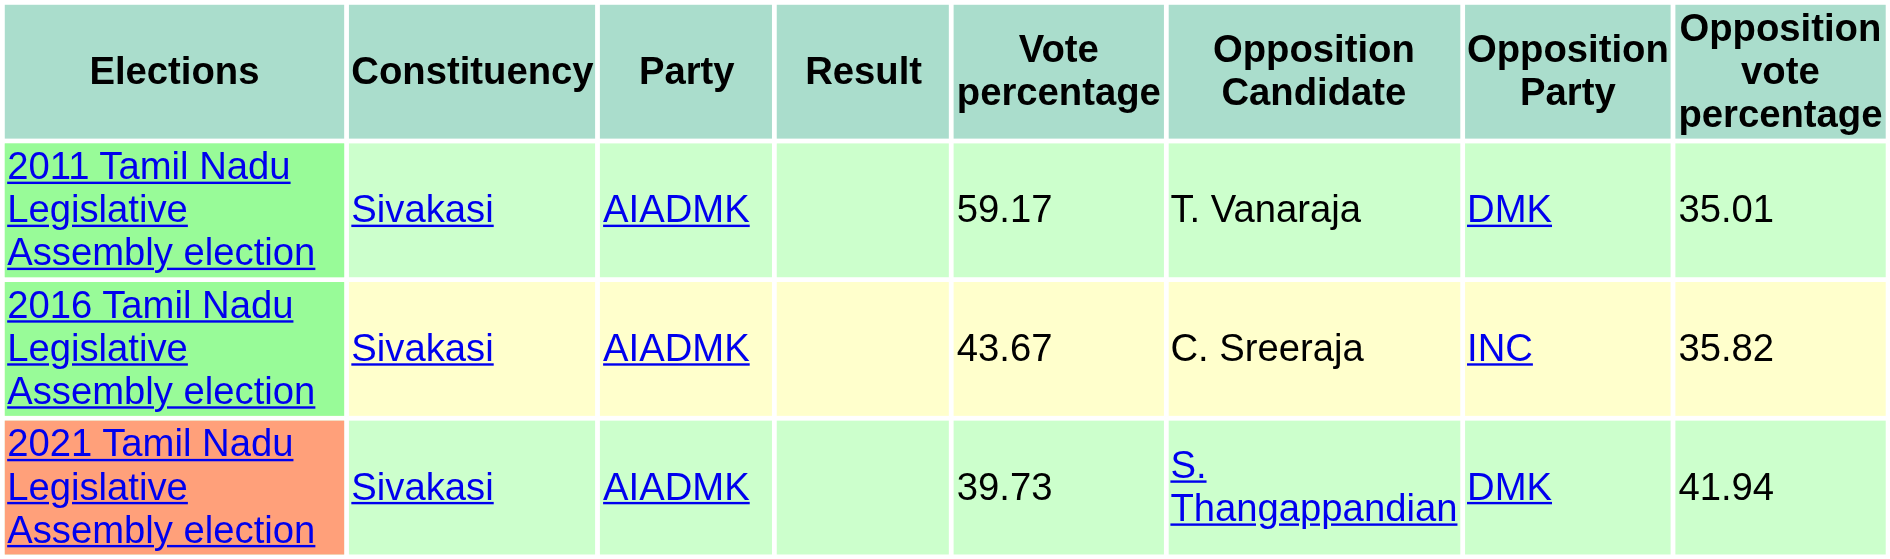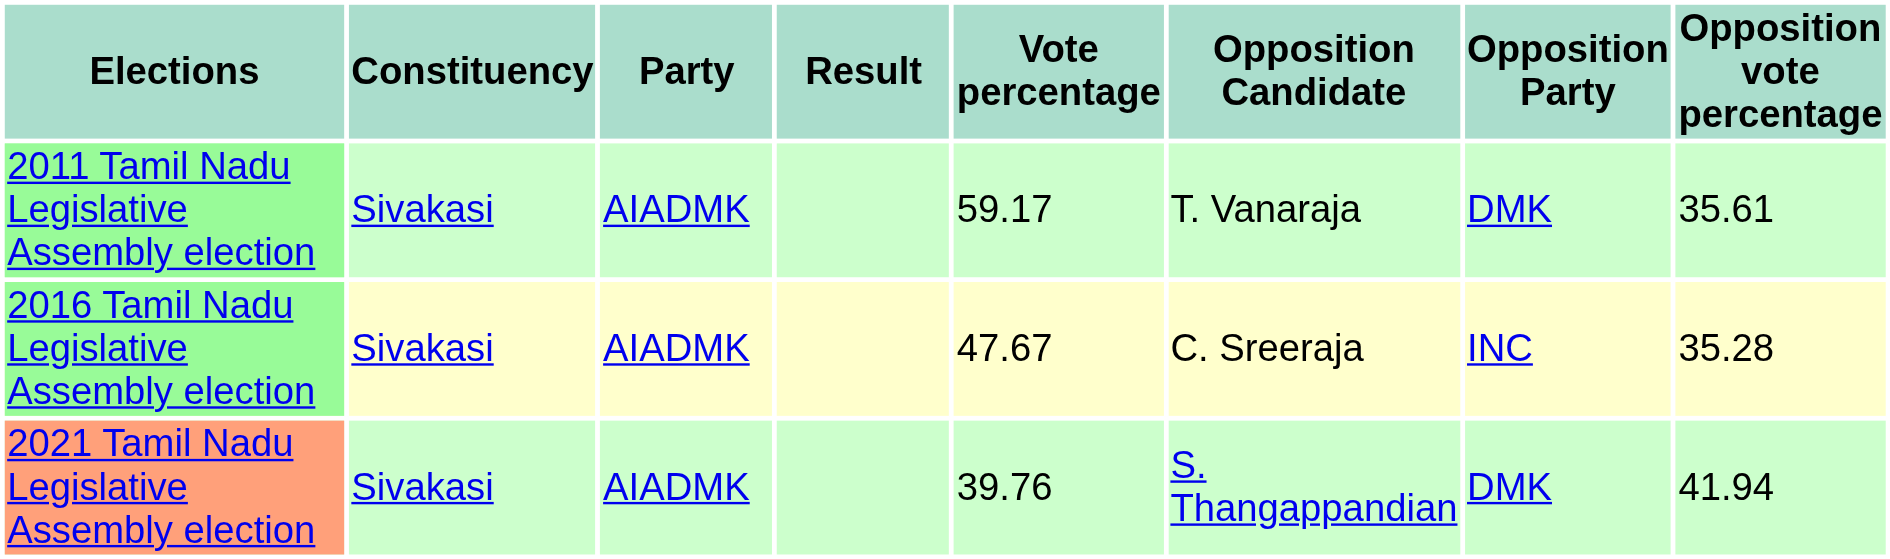2011 Tamil Nadu Legislative Assembly election | Opposition vote percentage: 35.01 -> 35.61
2016 Tamil Nadu Legislative Assembly election | Vote percentage: 43.67 -> 47.67
2016 Tamil Nadu Legislative Assembly election | Opposition vote percentage: 35.82 -> 35.28
2021 Tamil Nadu Legislative Assembly election | Vote percentage: 39.73 -> 39.76
